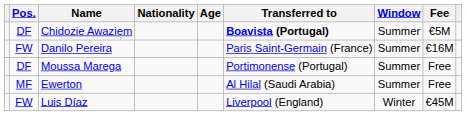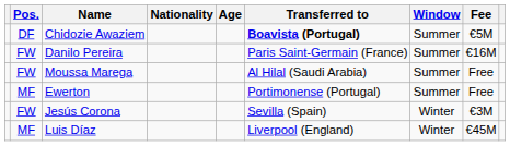Moussa Marega | Pos.: DF -> FW
Moussa Marega | Transferred to: Portimonense (Portugal) -> Al Hilal (Saudi Arabia)
Ewerton | Transferred to: Al Hilal (Saudi Arabia) -> Portimonense (Portugal)
+ row: FW | Jesús Corona | Sevilla (Spain) | Winter | €3M
Luis Díaz | Pos.: FW -> MF
